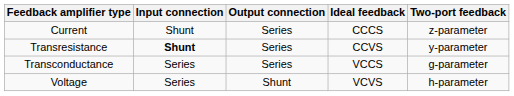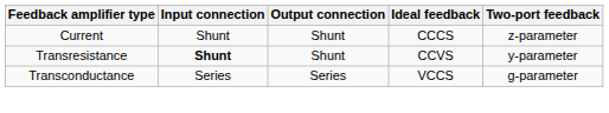Current | Output connection: Series -> Shunt
Transresistance | Output connection: Series -> Shunt
- row: Voltage | Series | Shunt | VCVS | h-parameter
